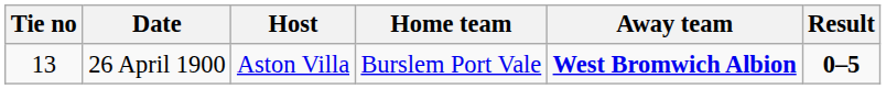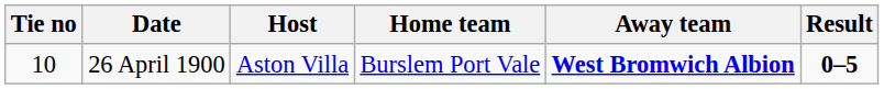26 April 1900 | Tie no: 13 -> 10
